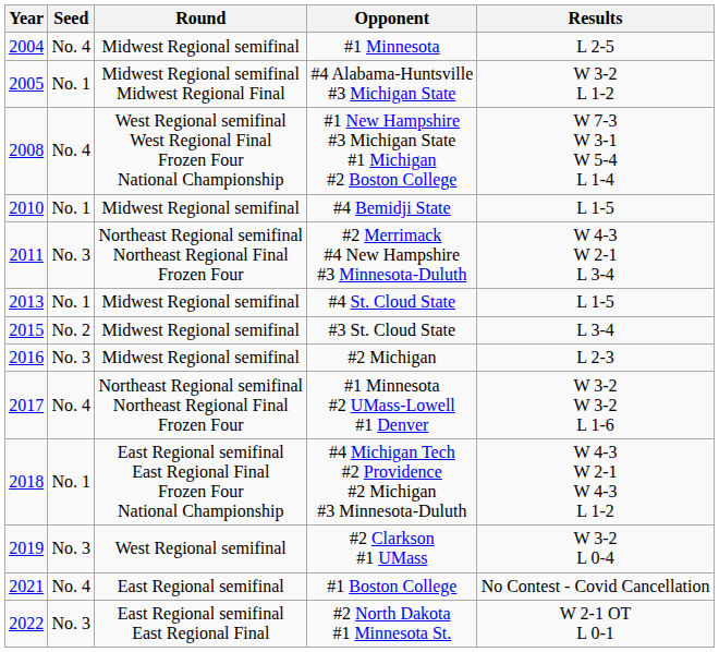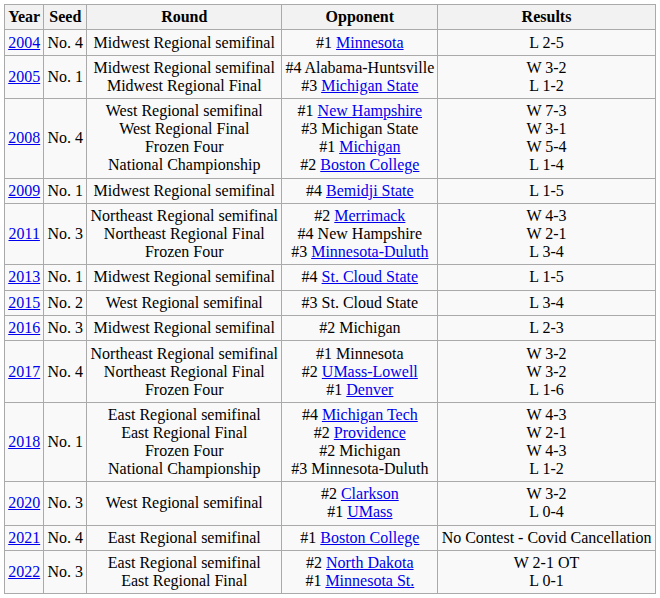#4 Bemidji State | Year: 2010 -> 2009
#3 St. Cloud State | Round: Midwest Regional semifinal -> West Regional semifinal
#2 Clarkson #1 UMass | Year: 2019 -> 2020
